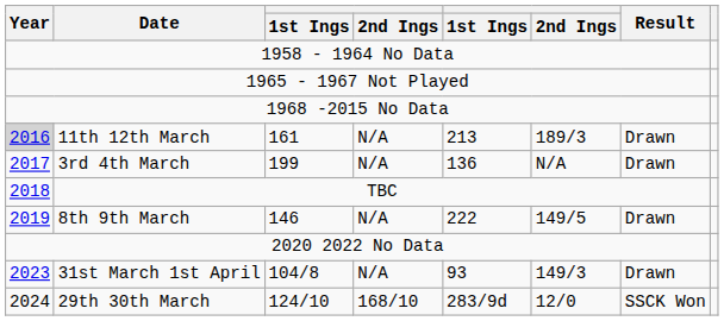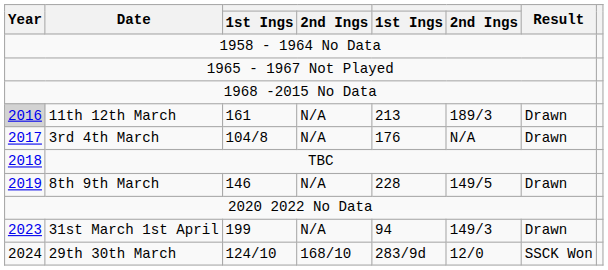3rd 4th March | column 3: 199 -> 104/8
3rd 4th March | column 5: 136 -> 176
8th 9th March | column 5: 222 -> 228
31st March 1st April | column 3: 104/8 -> 199
31st March 1st April | column 5: 93 -> 94
